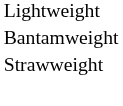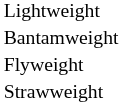+ row: Flyweight
